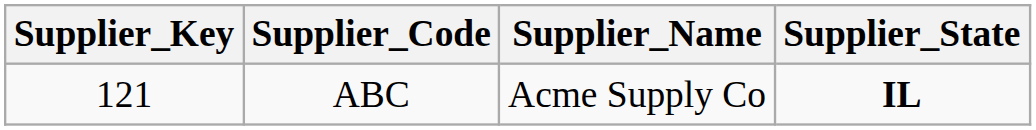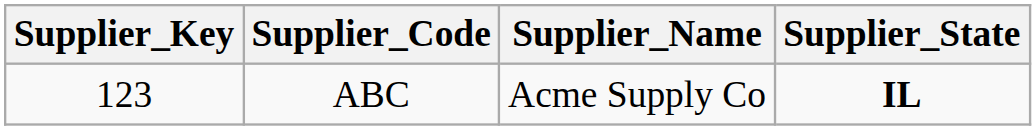ABC | Supplier_Key: 121 -> 123
